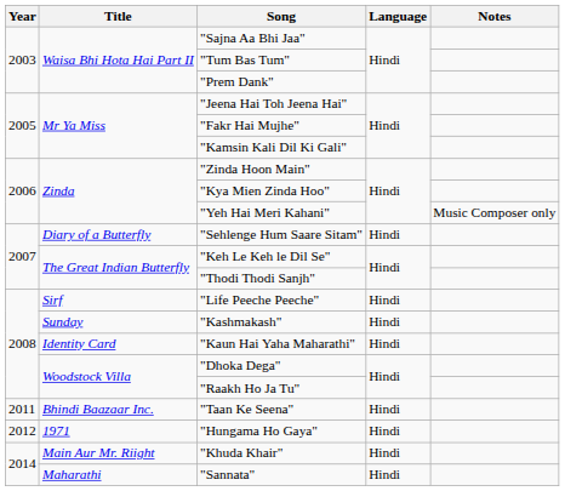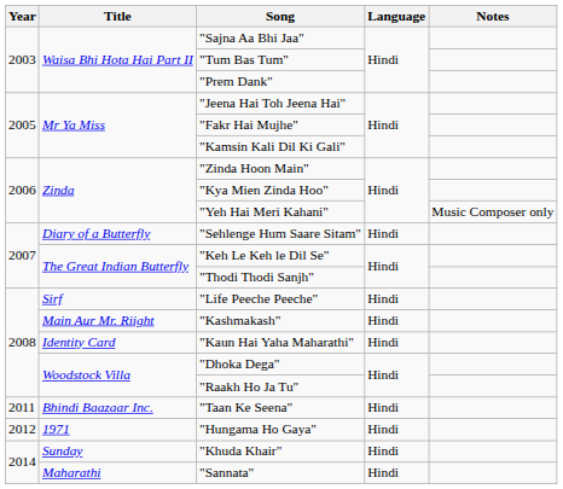"Kashmakash" | Title: Sunday -> Main Aur Mr. Riight
"Khuda Khair" | Title: Main Aur Mr. Riight -> Sunday
